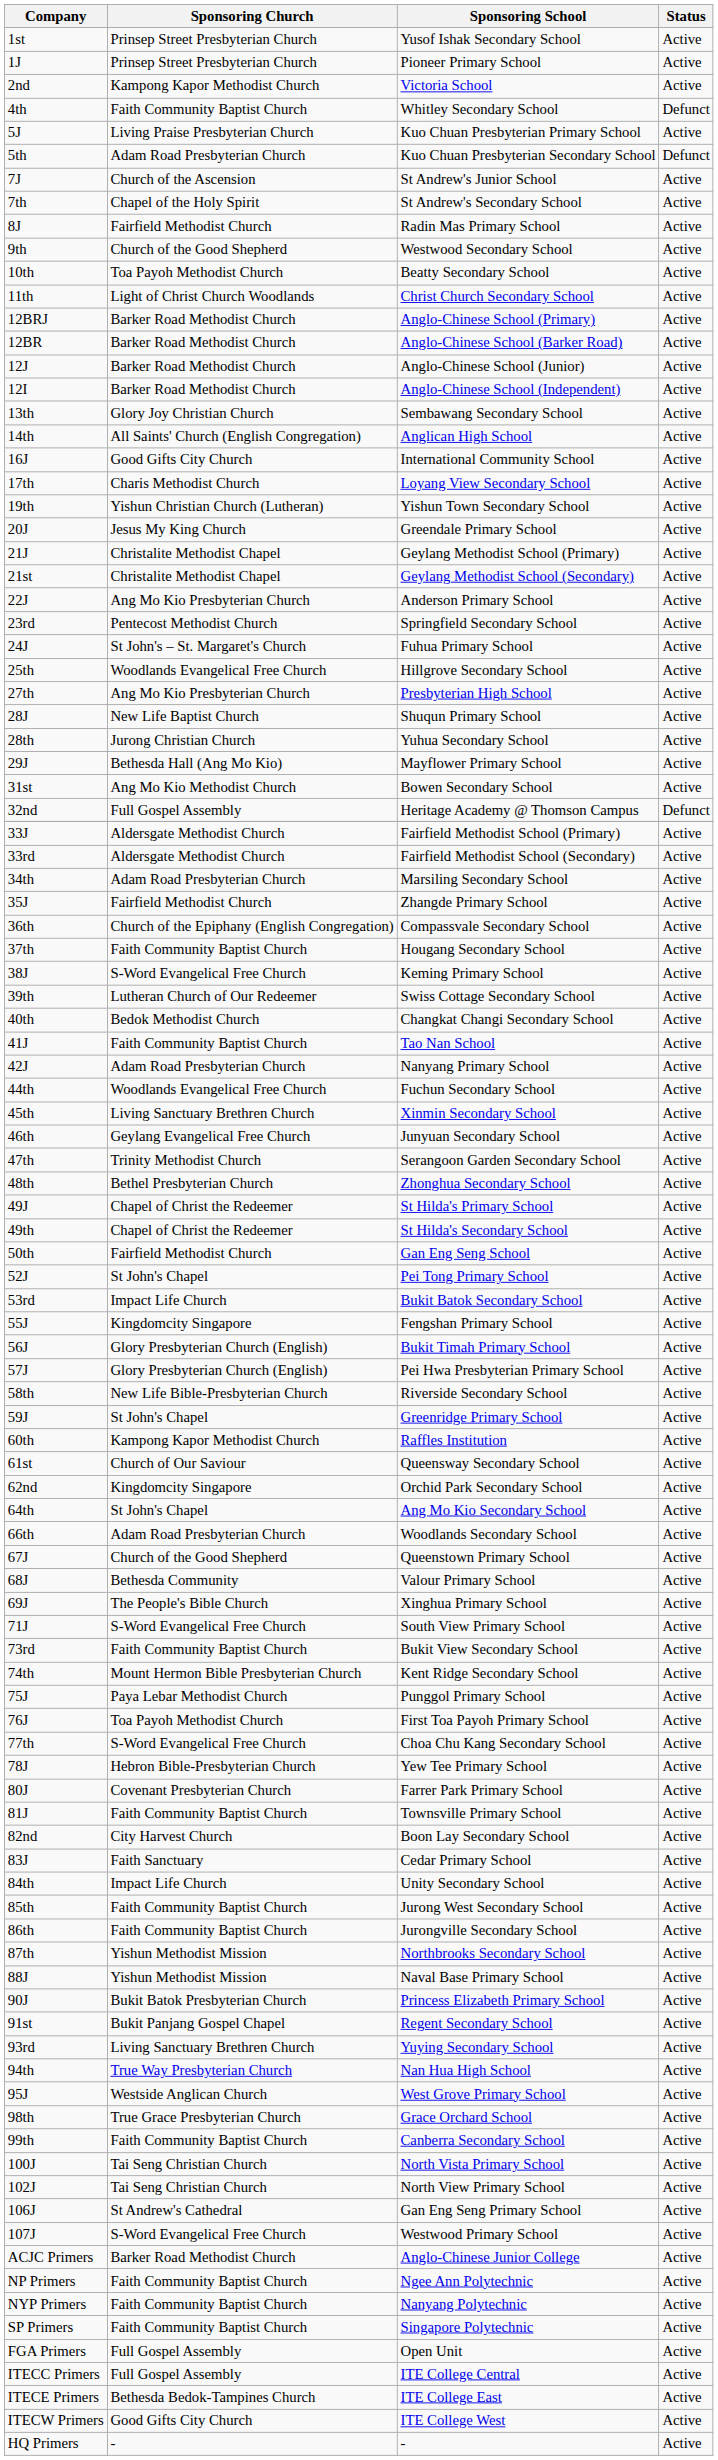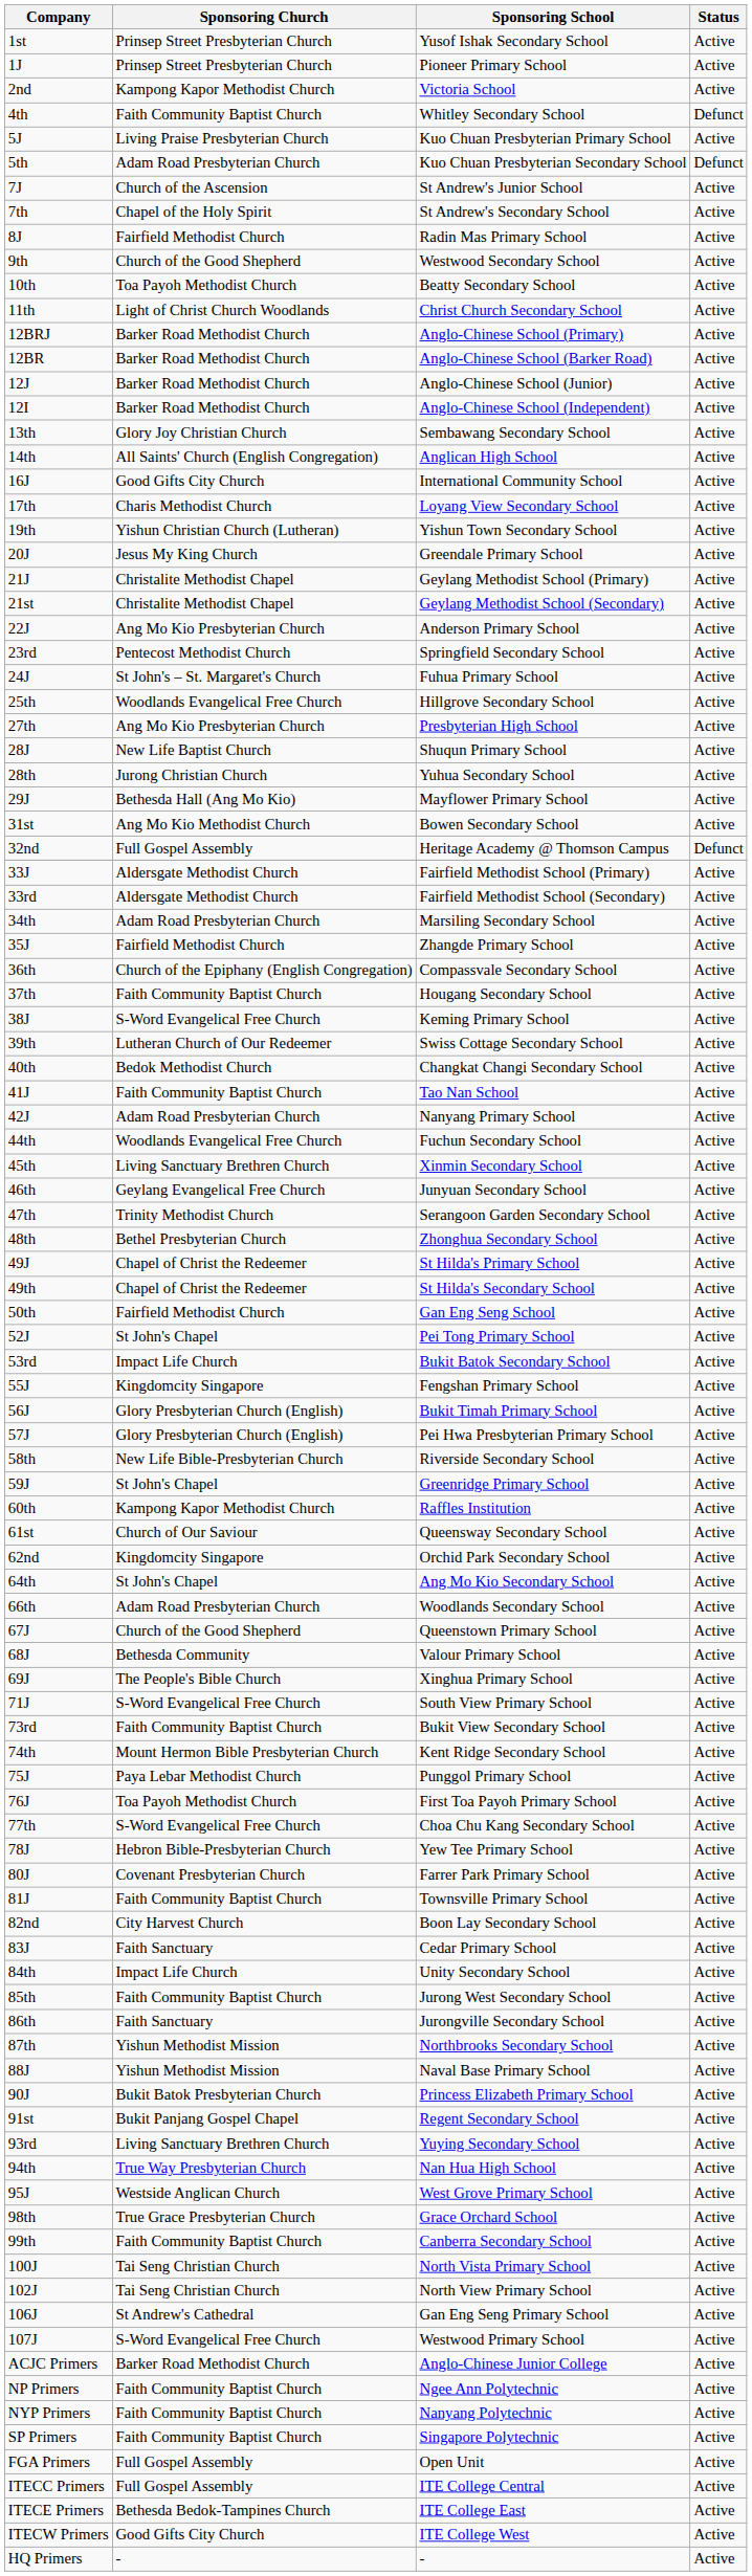86th | Sponsoring Church: Faith Community Baptist Church -> Faith Sanctuary
